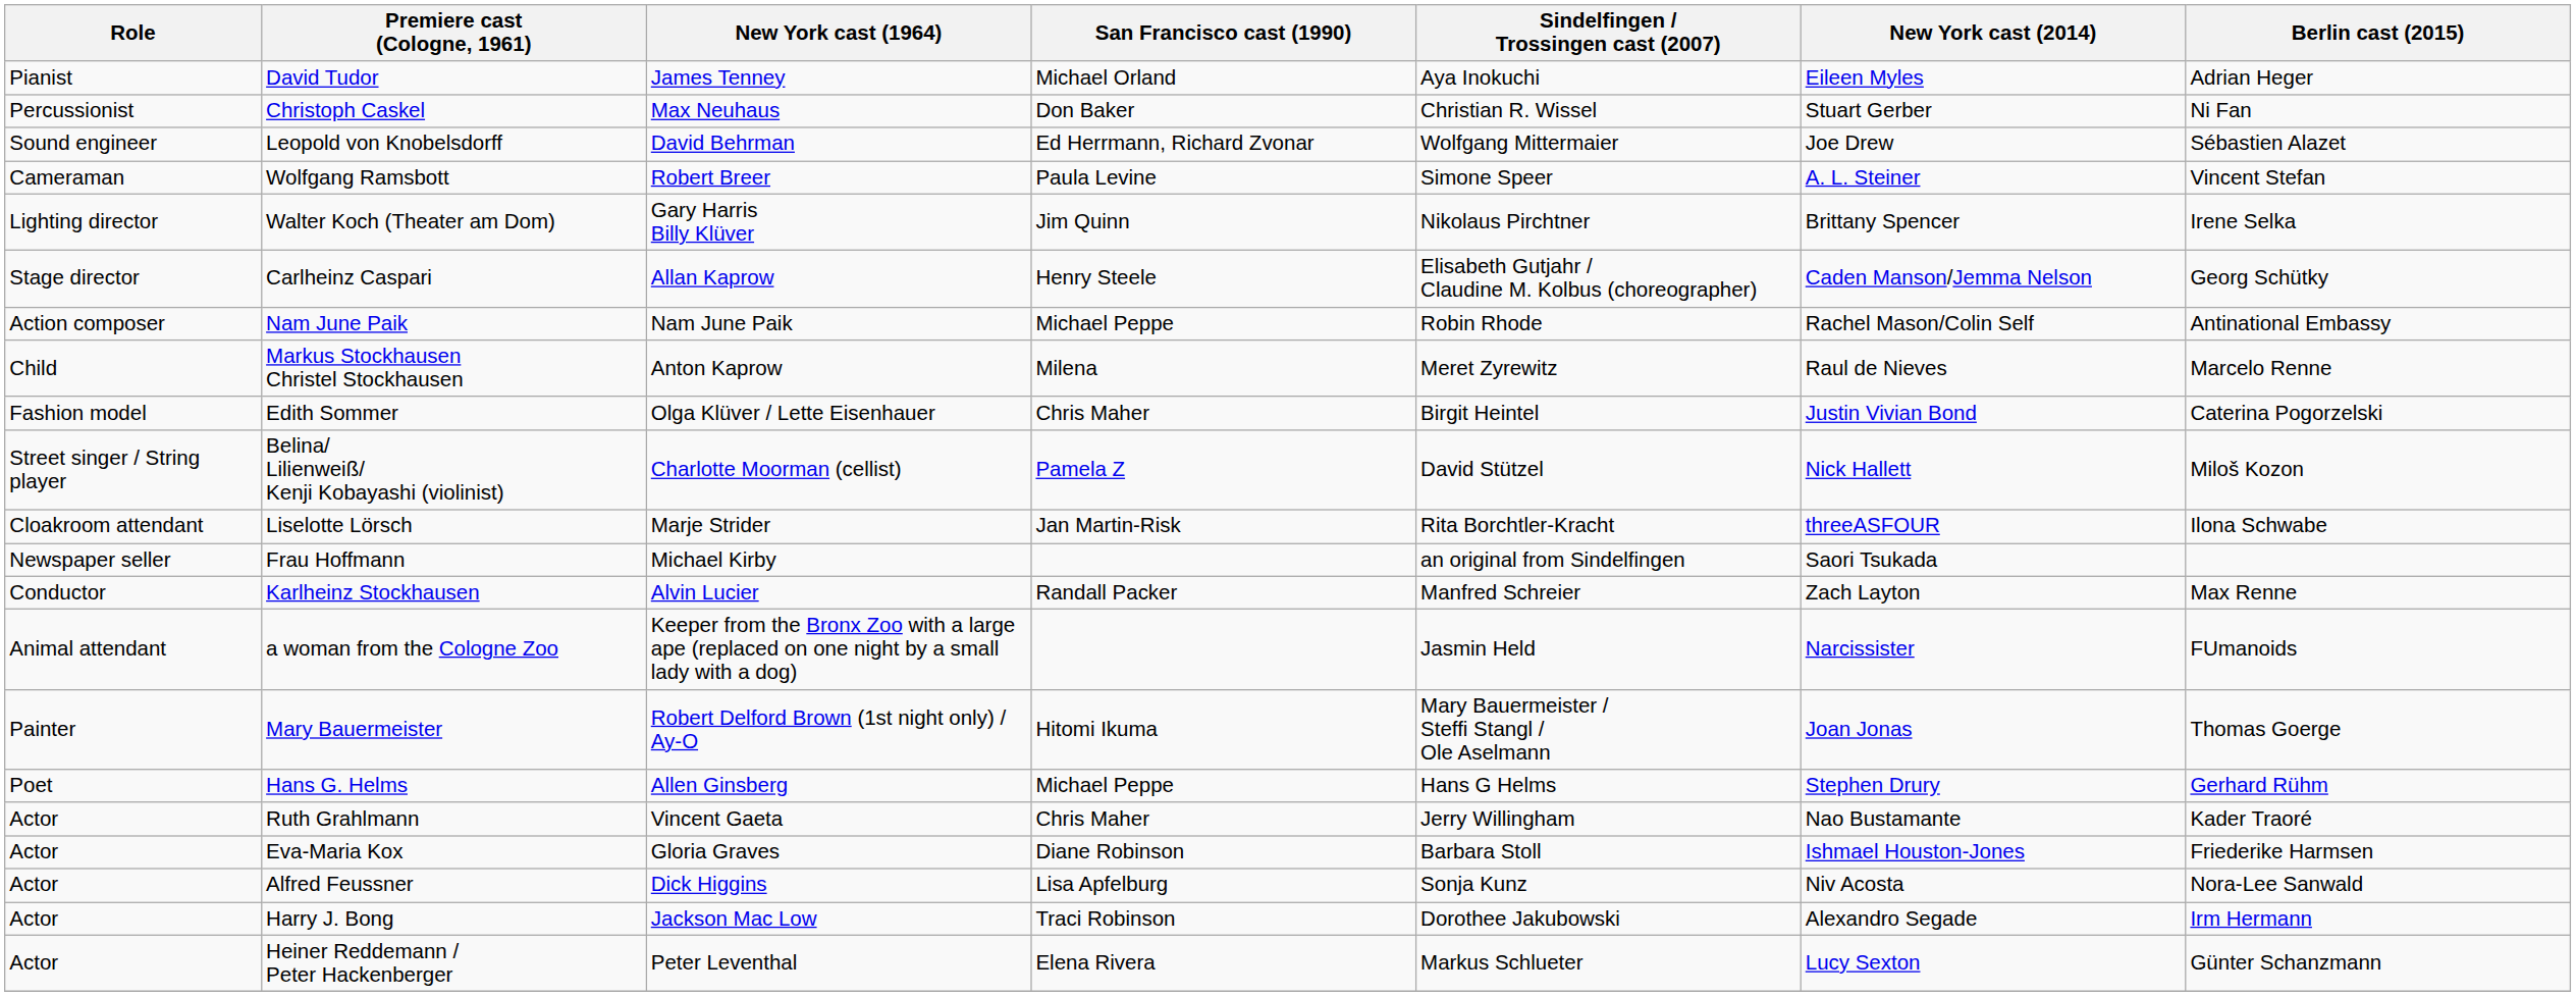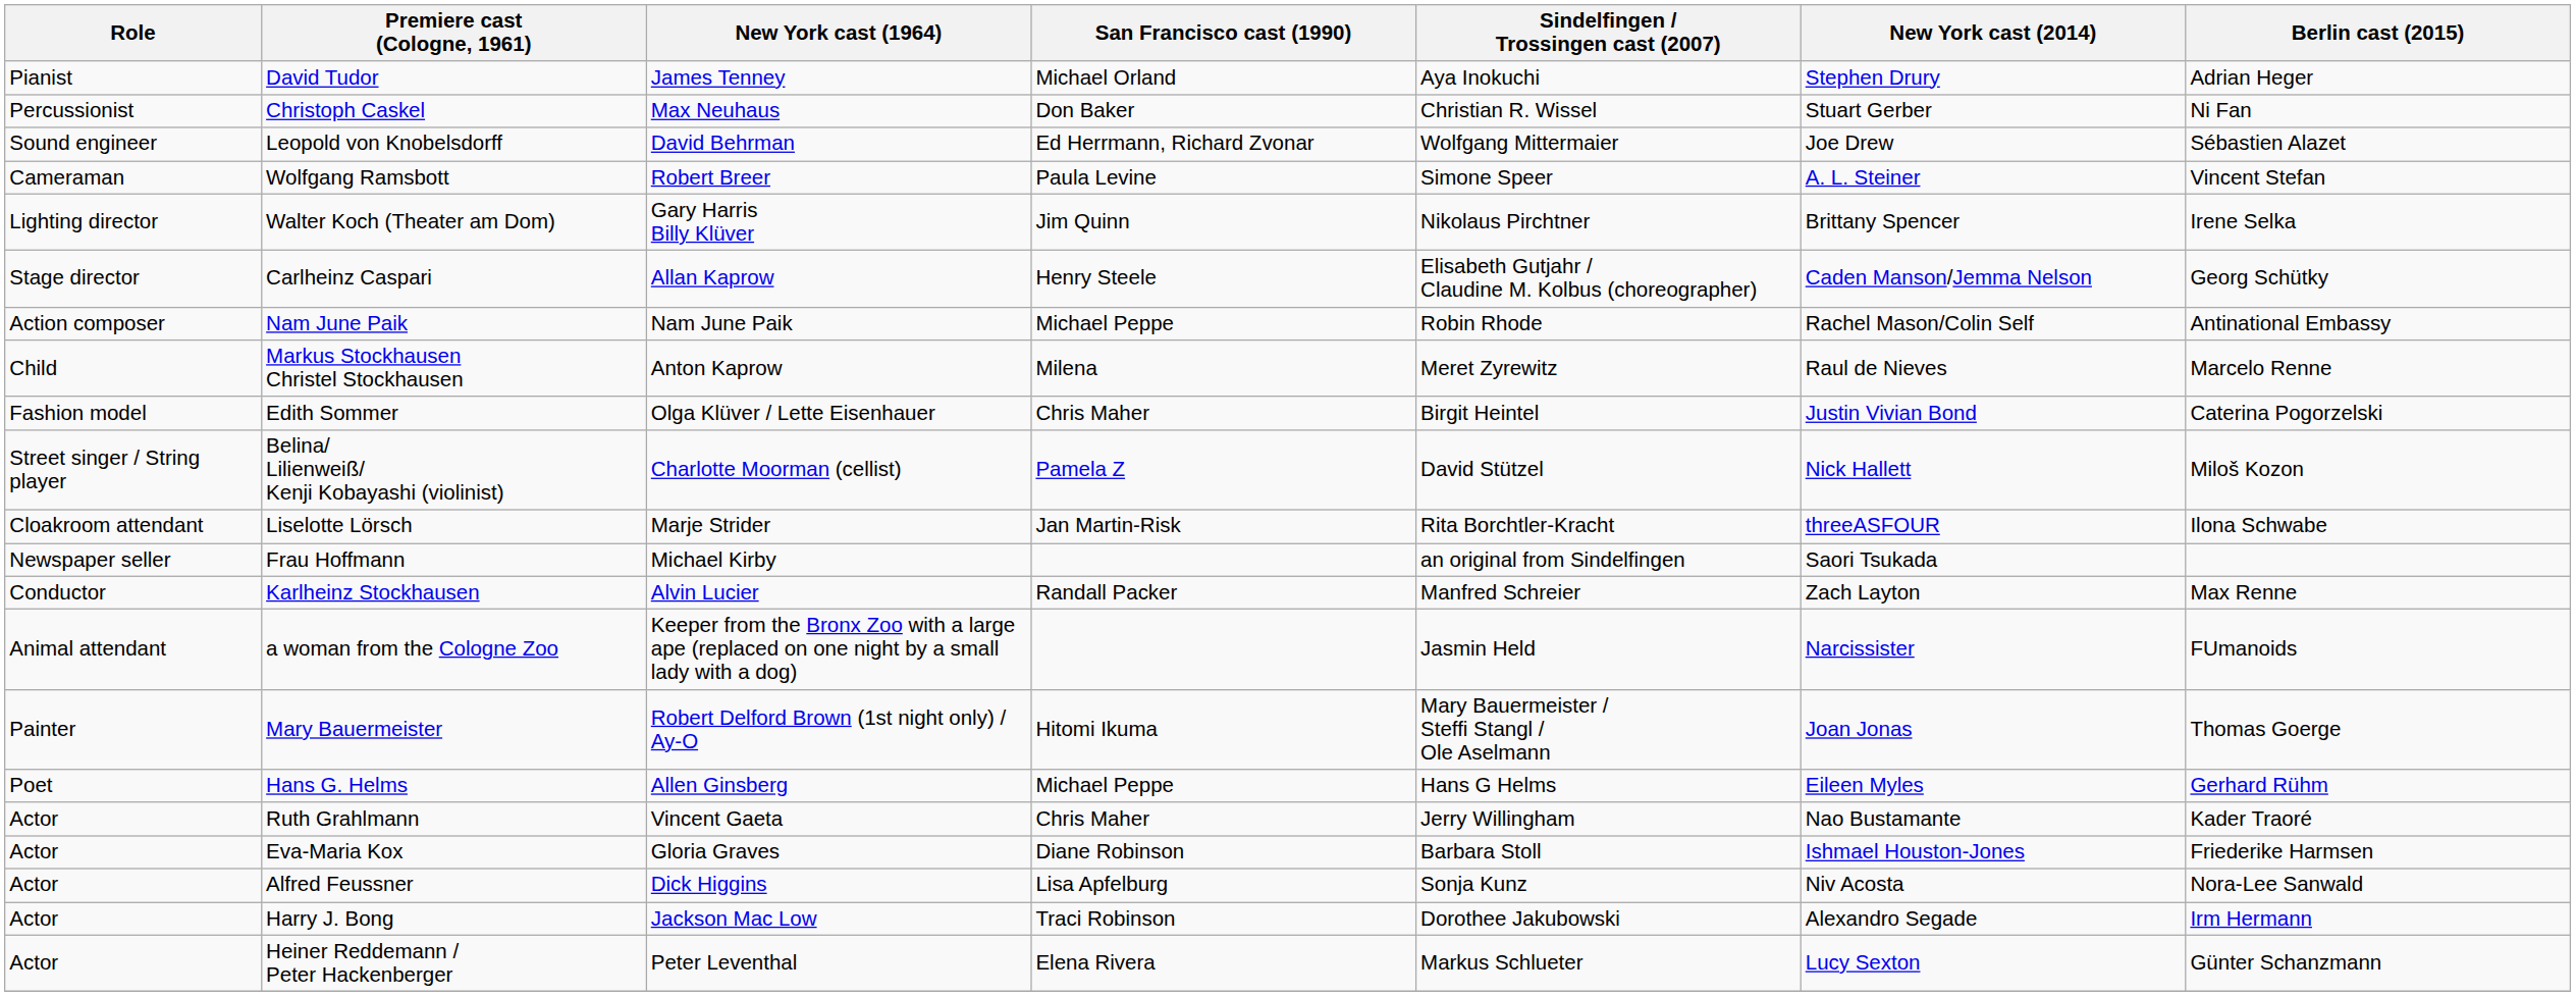David Tudor | New York cast (2014): Eileen Myles -> Stephen Drury
Hans G. Helms | New York cast (2014): Stephen Drury -> Eileen Myles
